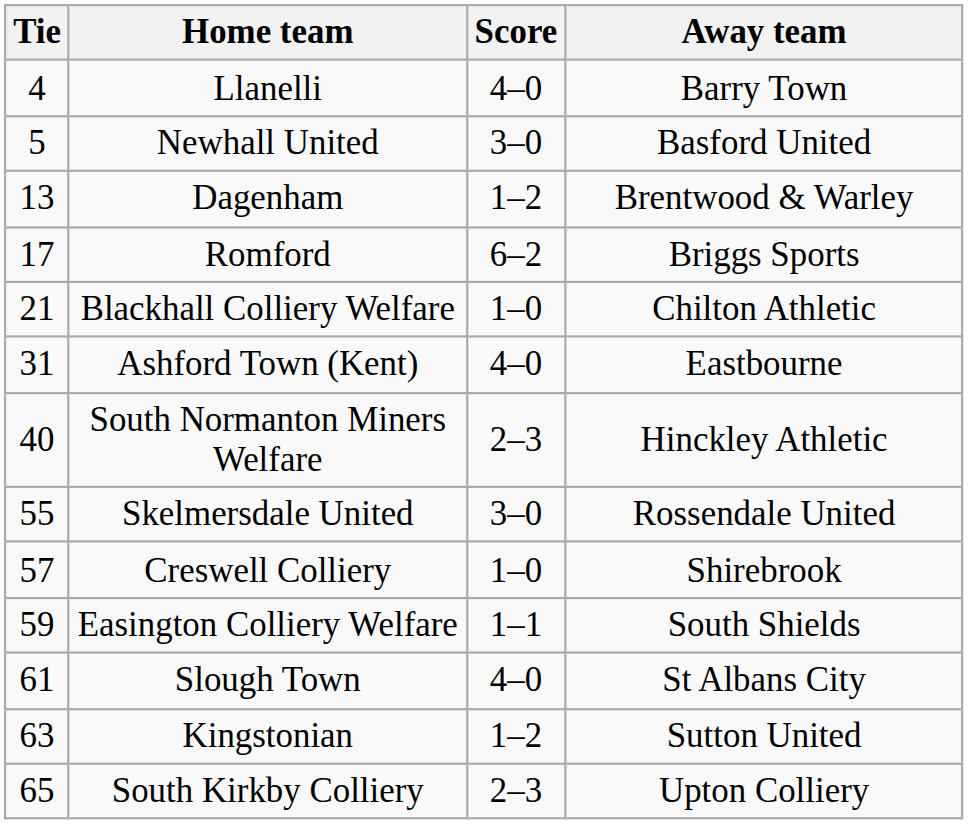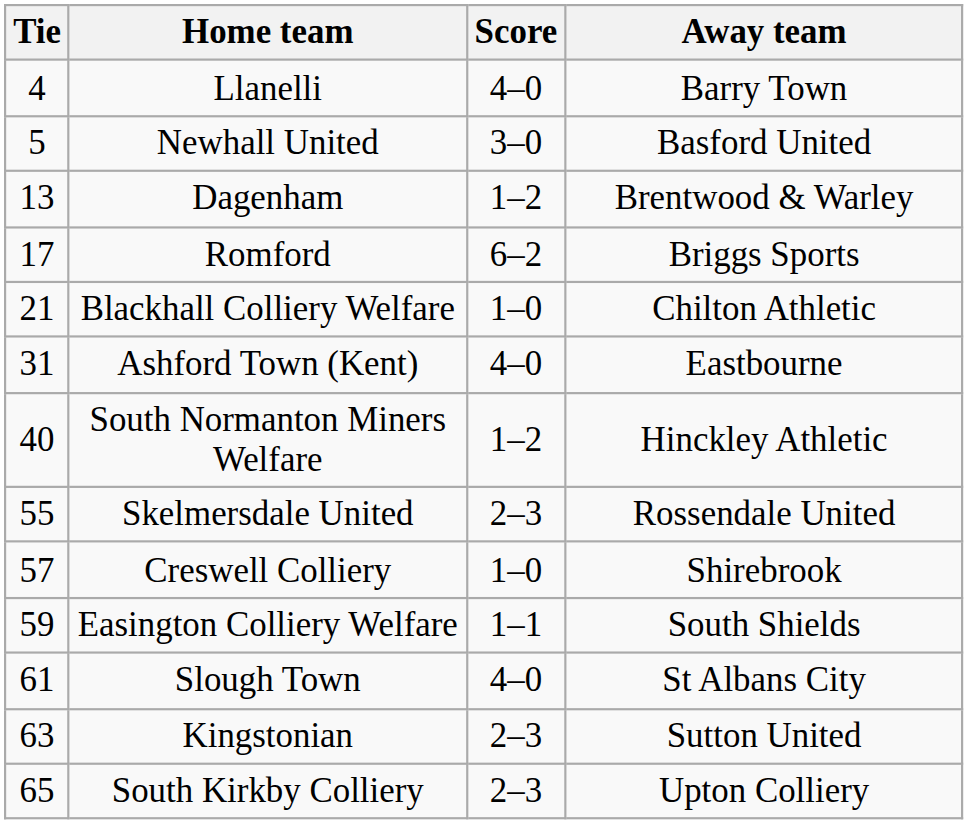South Normanton Miners Welfare | Score: 2–3 -> 1–2
Skelmersdale United | Score: 3–0 -> 2–3
Kingstonian | Score: 1–2 -> 2–3
